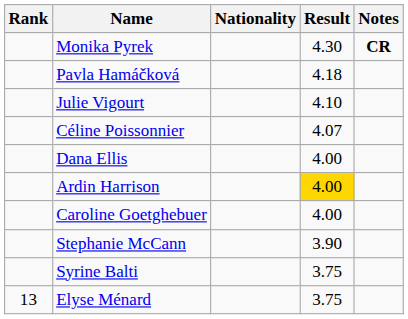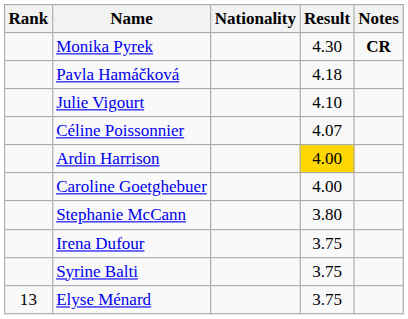- row: Dana Ellis | 4.00
Stephanie McCann | Result: 3.90 -> 3.80
+ row: Irena Dufour | 3.75
